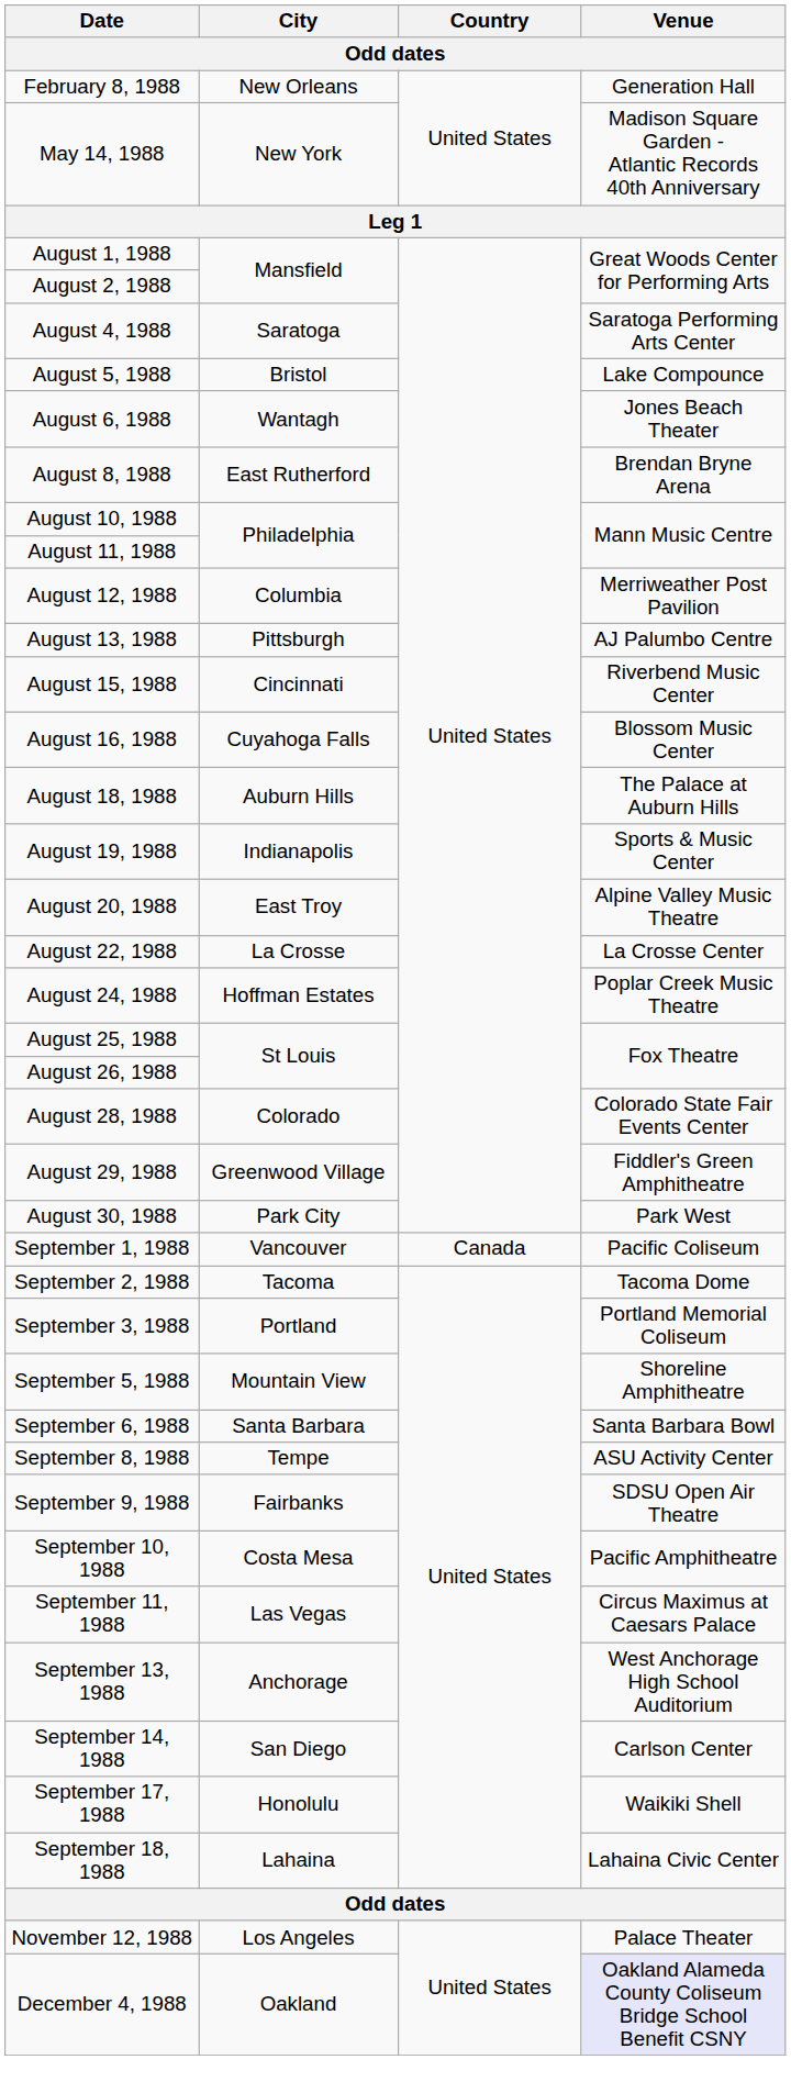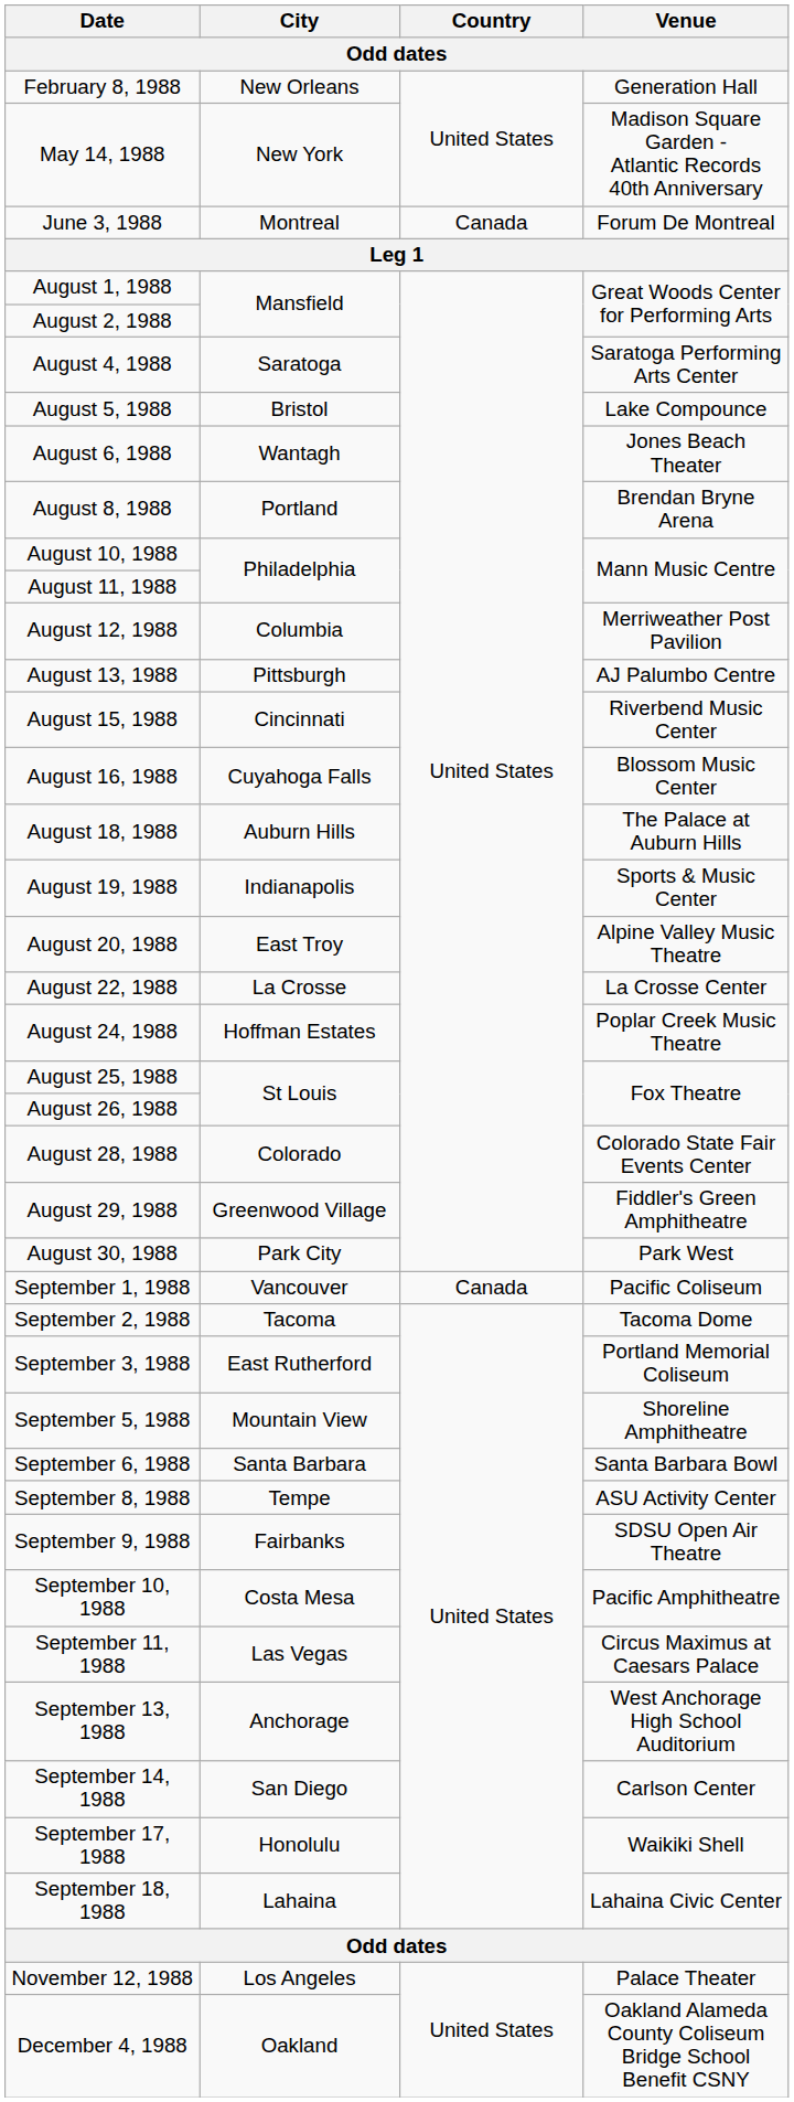+ row: June 3, 1988 | Montreal | Canada | Forum De Montreal
August 8, 1988 | City: East Rutherford -> Portland
September 3, 1988 | City: Portland -> East Rutherford
December 4, 1988 | Venue: lavender background -> no background
